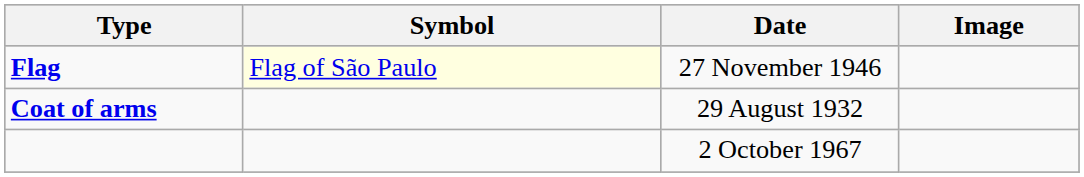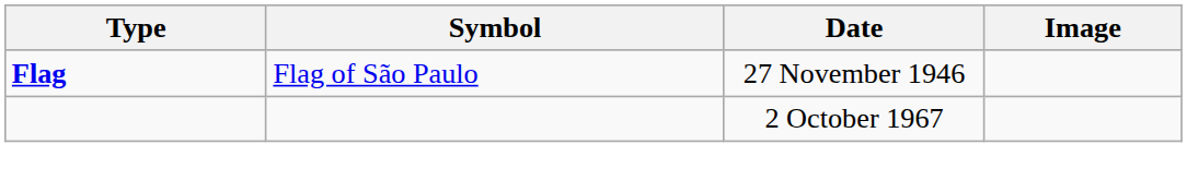Flag | Symbol: lightyellow background -> no background
- row: Coat of arms | 29 August 1932
